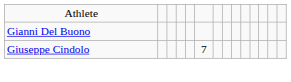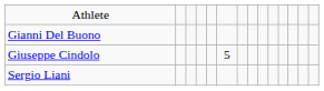Giuseppe Cindolo | column 6: 7 -> 5
+ row: Sergio Liani
